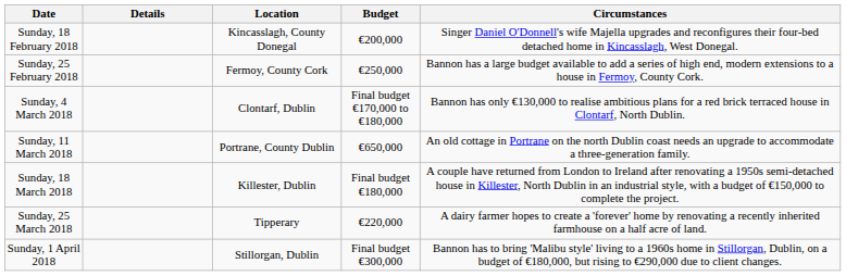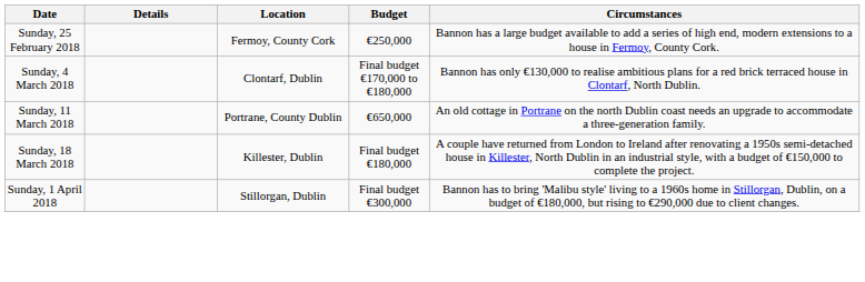- row: Sunday, 18 February 2018 | Kincasslagh, County Donegal | €200,000 | Singer Daniel O'Donnell's wife Majella upgrades and reconfigures their four-bed detached home in Kincasslagh, West Donegal.
- row: Sunday, 25 March 2018 | Tipperary | €220,000 | A dairy farmer hopes to create a 'forever' home by renovating a recently inherited farmhouse on a half acre of land.
